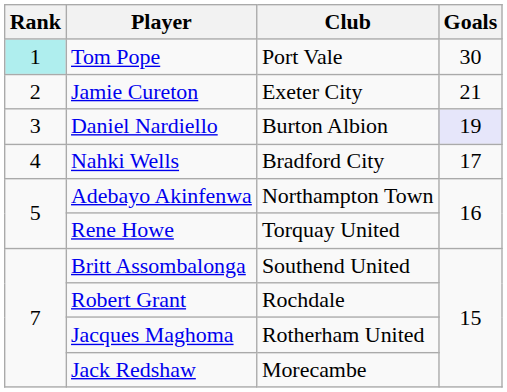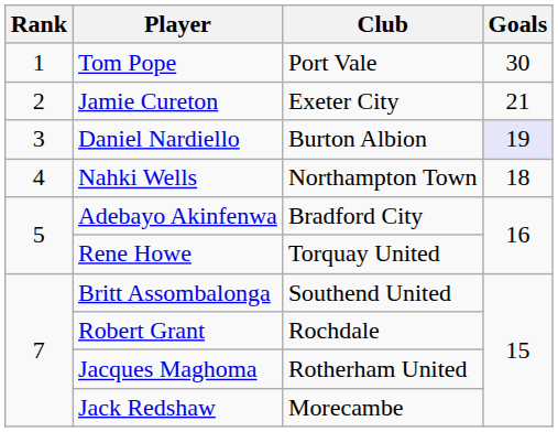Tom Pope | Rank: paleturquoise background -> no background
Nahki Wells | Club: Bradford City -> Northampton Town
Nahki Wells | Goals: 17 -> 18
Adebayo Akinfenwa | Club: Northampton Town -> Bradford City
